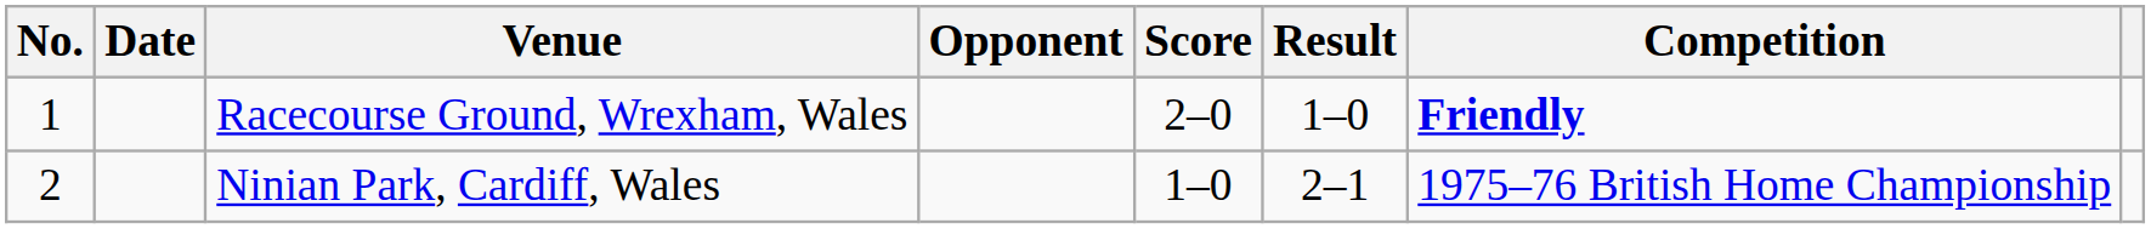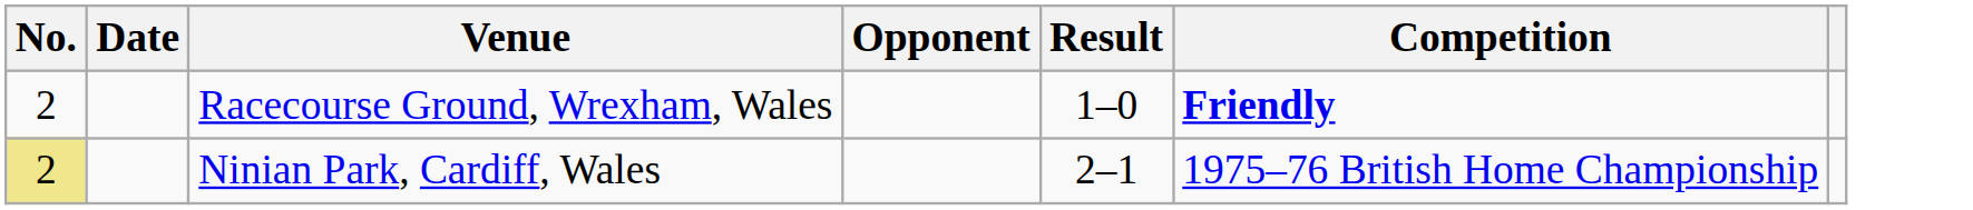- column: Score | 2–0 | 1–0
Racecourse Ground, Wrexham, Wales | No.: 1 -> 2
Ninian Park, Cardiff, Wales | No.: no background -> khaki background
